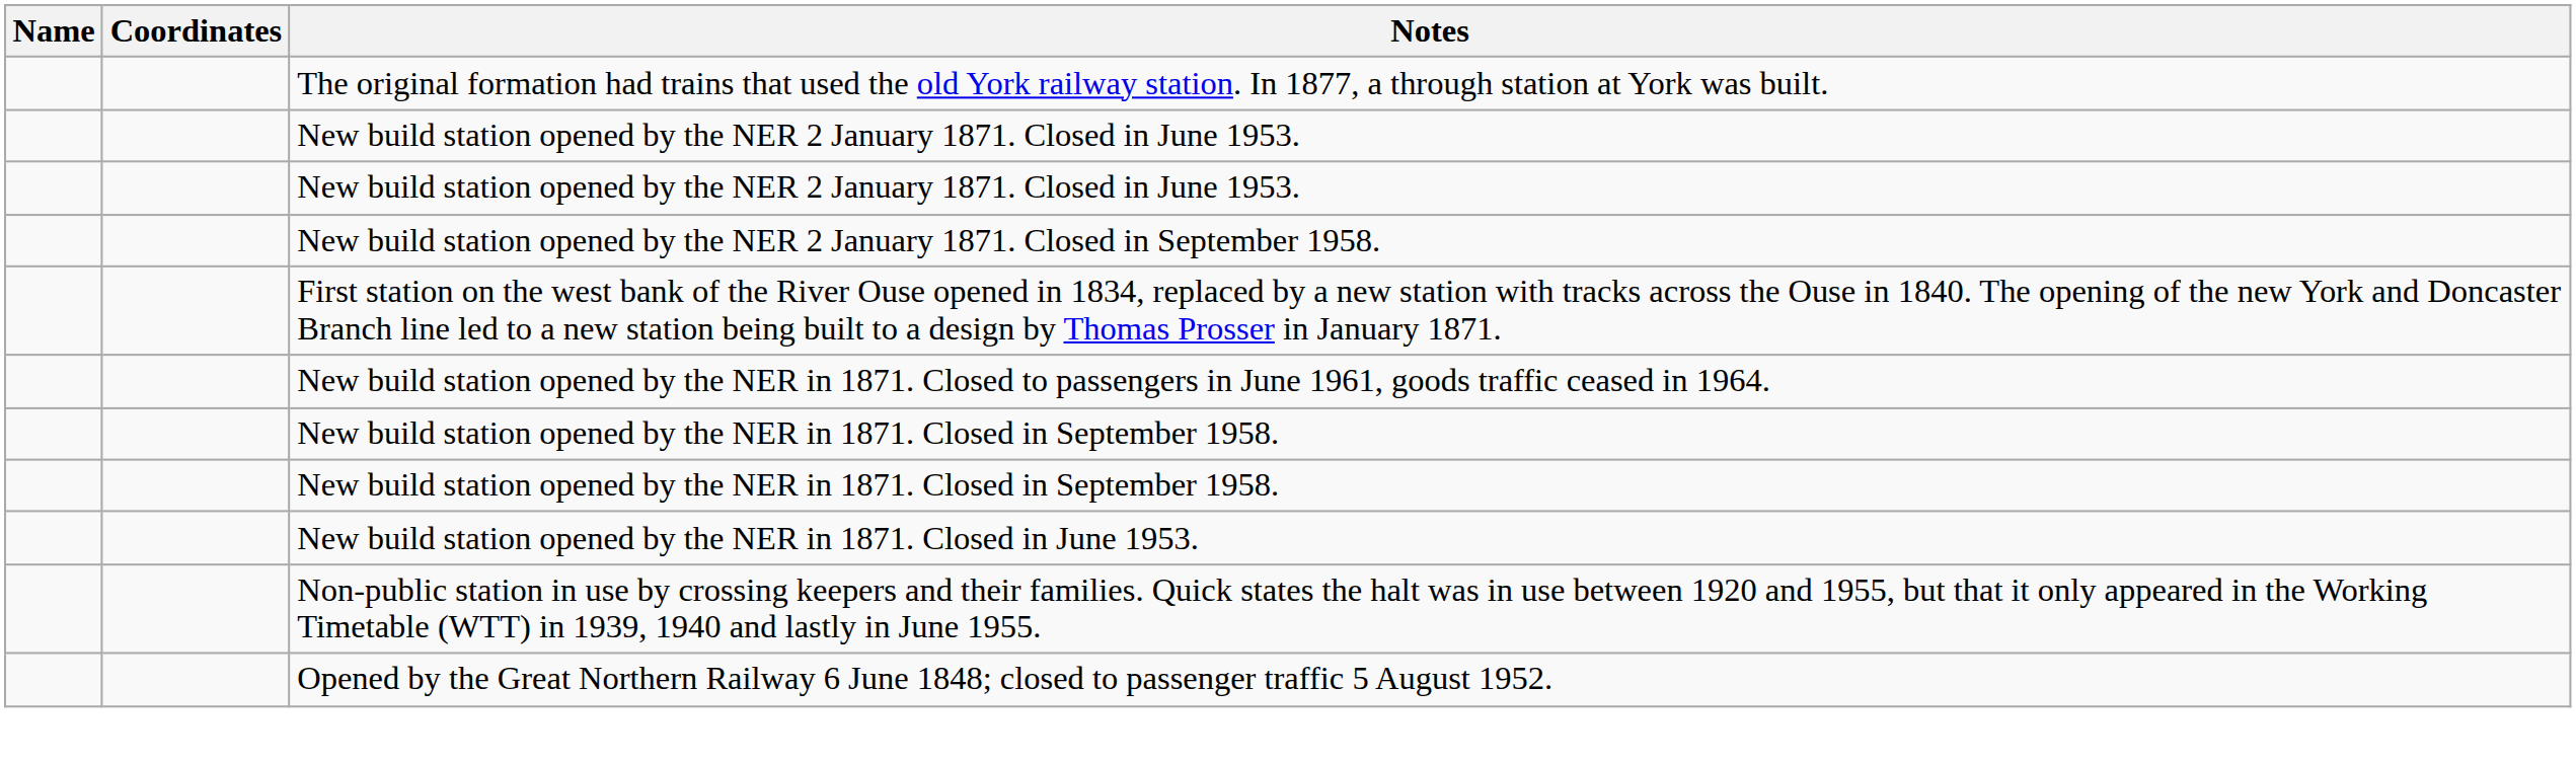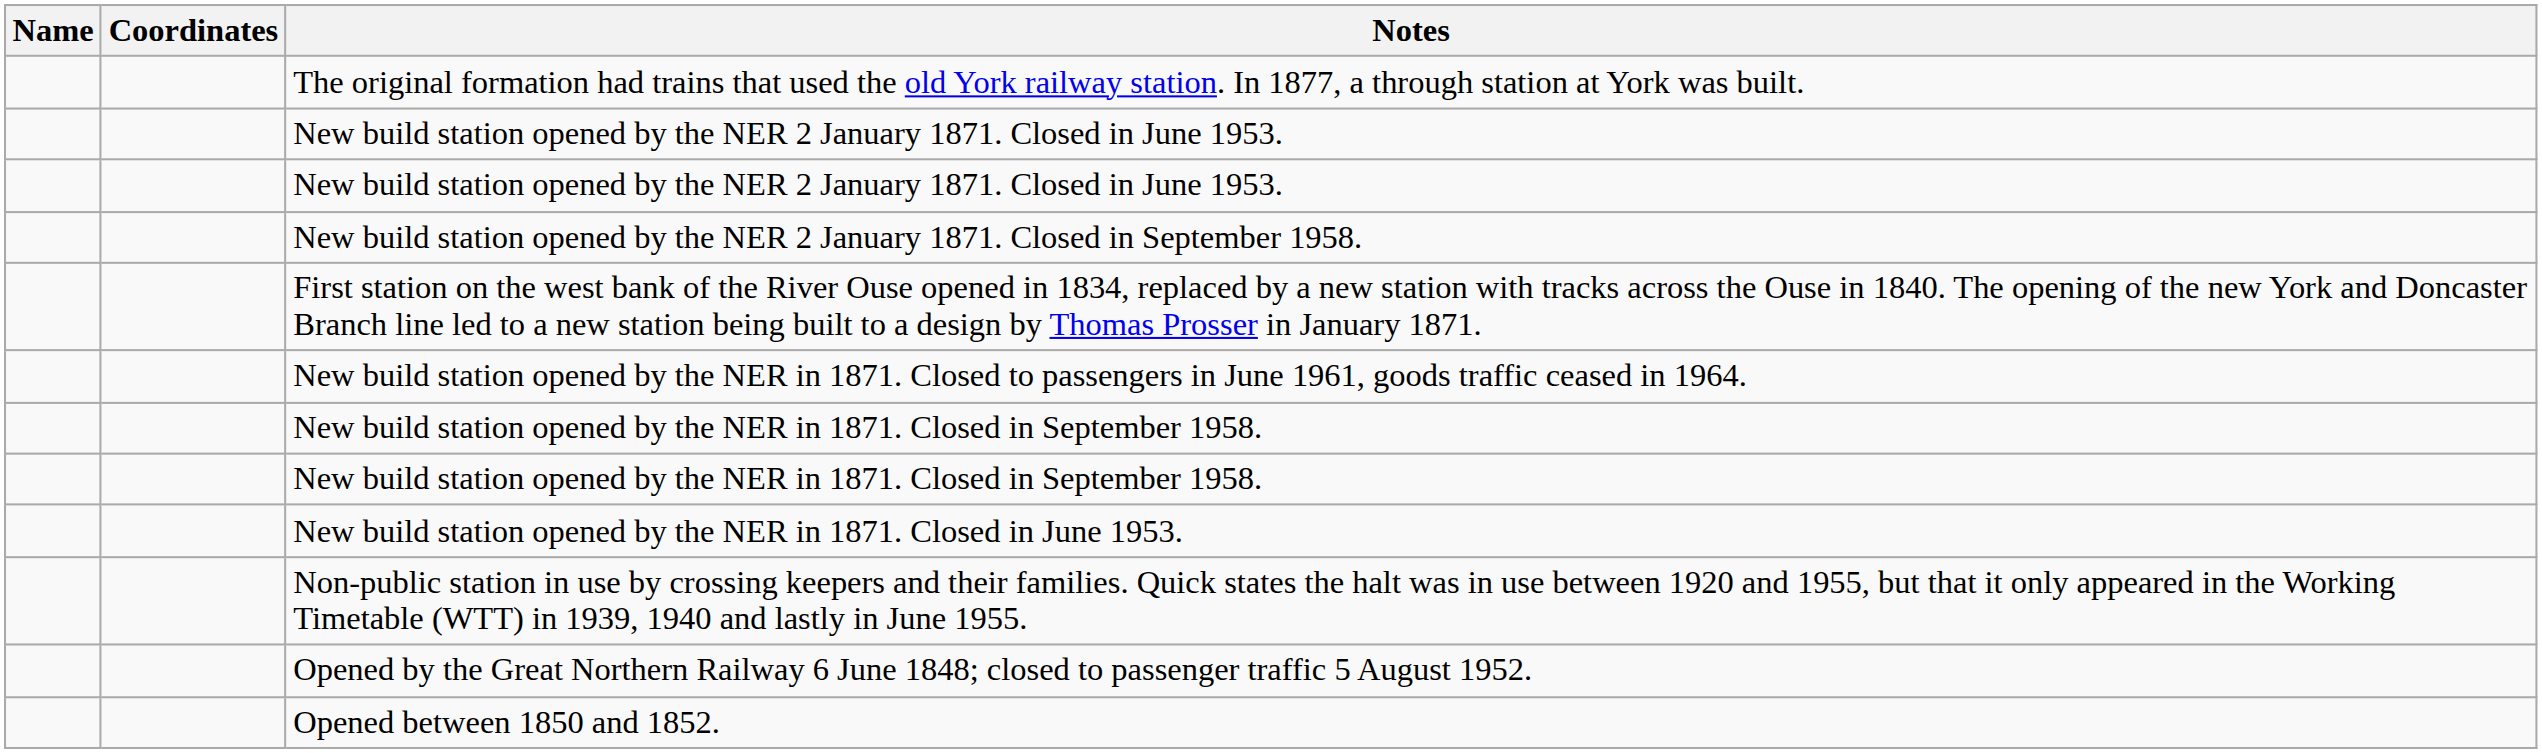+ row: Opened between 1850 and 1852.
